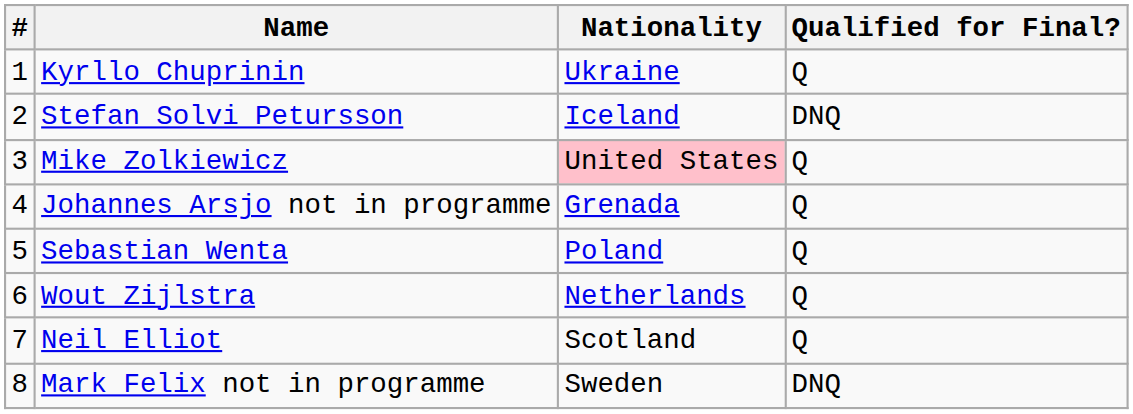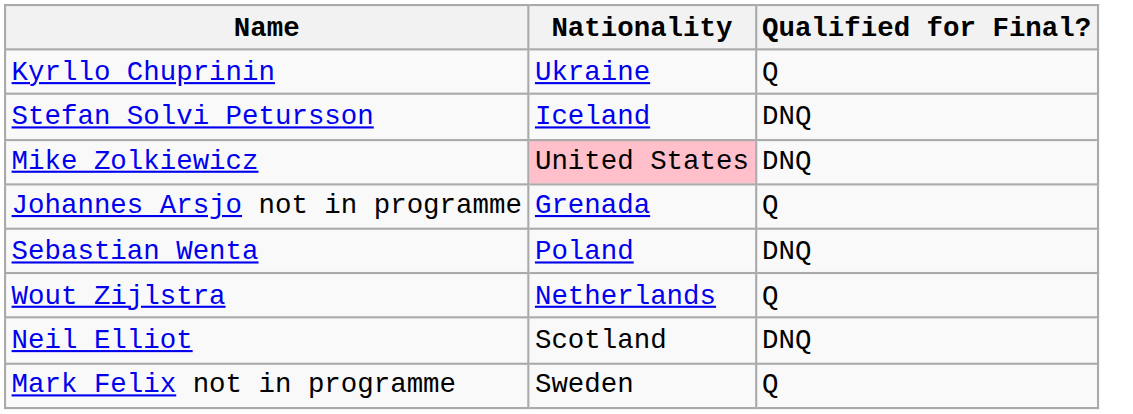- column: # | 1 | 2 | 3 | 4 | 5 | 6 | 7 | 8
Mike Zolkiewicz | Qualified for Final?: Q -> DNQ
Sebastian Wenta | Qualified for Final?: Q -> DNQ
Neil Elliot | Qualified for Final?: Q -> DNQ
Mark Felix not in programme | Qualified for Final?: DNQ -> Q
